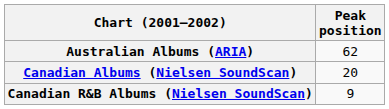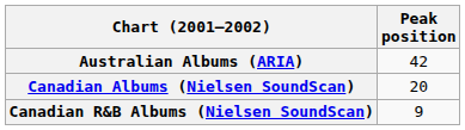Australian Albums (ARIA) | Peak position: 62 -> 42
